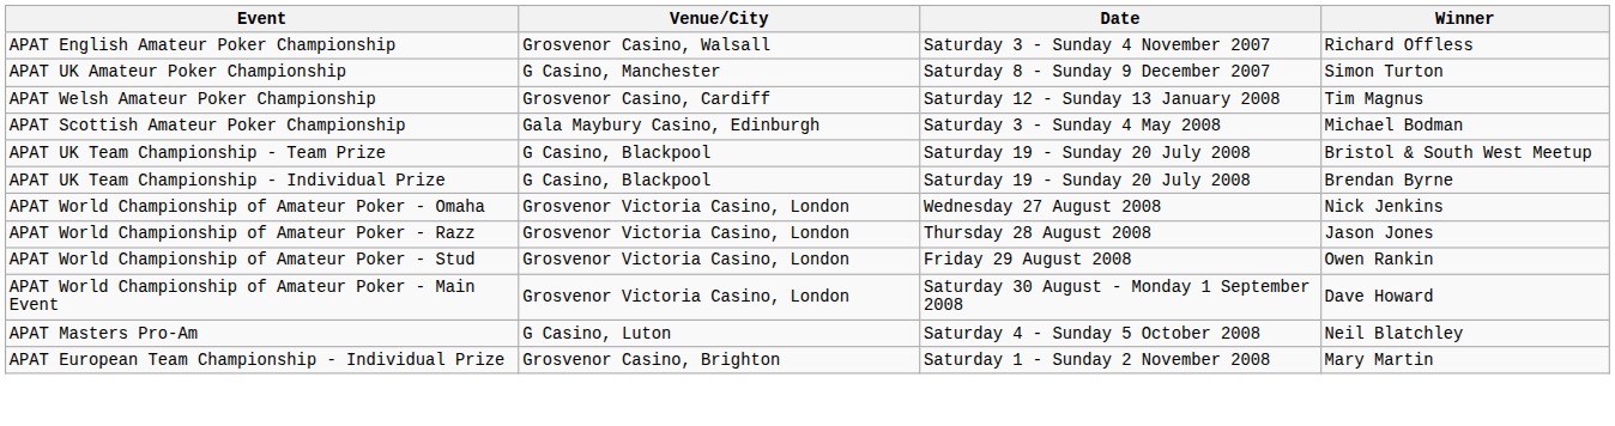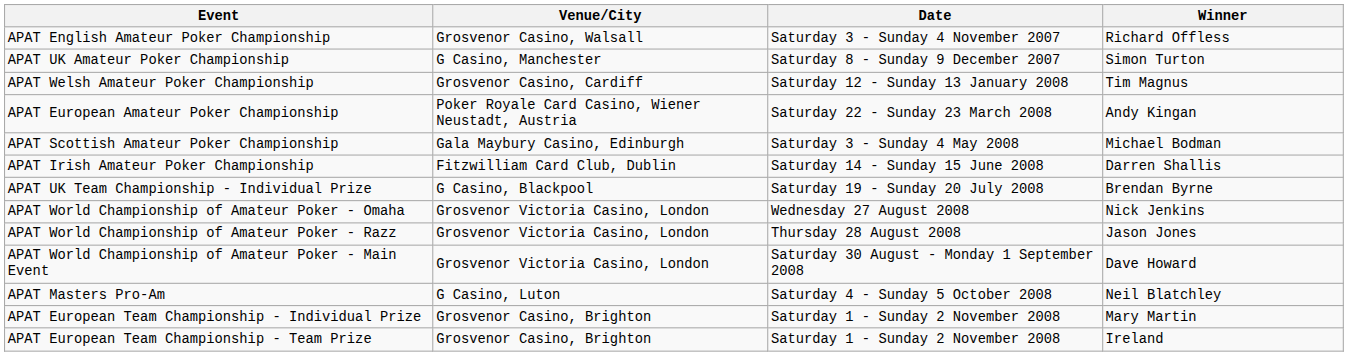+ row: APAT European Amateur Poker Championship | Poker Royale Card Casino, Wiener Neustadt, Austria | Saturday 22 - Sunday 23 March 2008 | Andy Kingan
+ row: APAT Irish Amateur Poker Championship | Fitzwilliam Card Club, Dublin | Saturday 14 - Sunday 15 June 2008 | Darren Shallis
- row: APAT UK Team Championship - Team Prize | G Casino, Blackpool | Saturday 19 - Sunday 20 July 2008 | Bristol & South West Meetup
- row: APAT World Championship of Amateur Poker - Stud | Grosvenor Victoria Casino, London | Friday 29 August 2008 | Owen Rankin
+ row: APAT European Team Championship - Team Prize | Grosvenor Casino, Brighton | Saturday 1 - Sunday 2 November 2008 | Ireland
